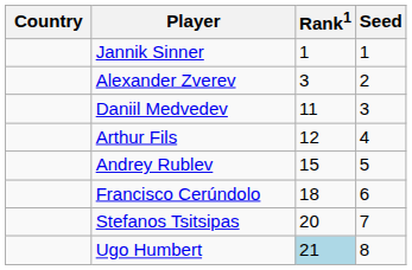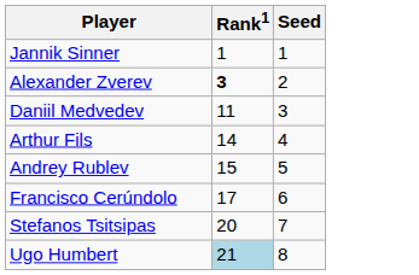- column: Country
Alexander Zverev | Rank1: normal -> bold
Arthur Fils | Rank1: 12 -> 14
Francisco Cerúndolo | Rank1: 18 -> 17
